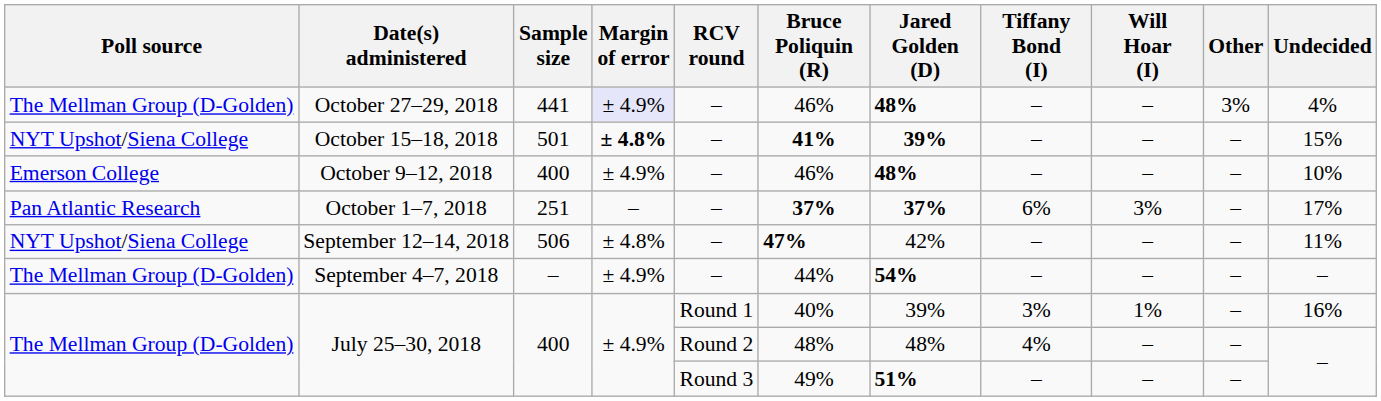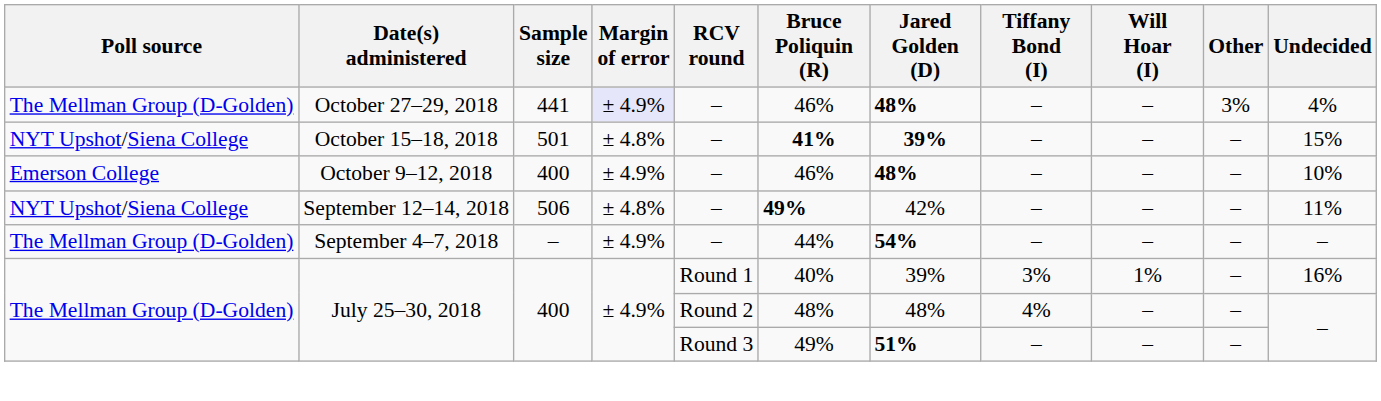October 15–18, 2018 | Margin of error: bold -> normal
- row: Pan Atlantic Research | October 1–7, 2018 | 251 | – | – | 37% | 37% | 6% | 3% | – | 17%
September 12–14, 2018 | Bruce Poliquin (R): 47% -> 49%
